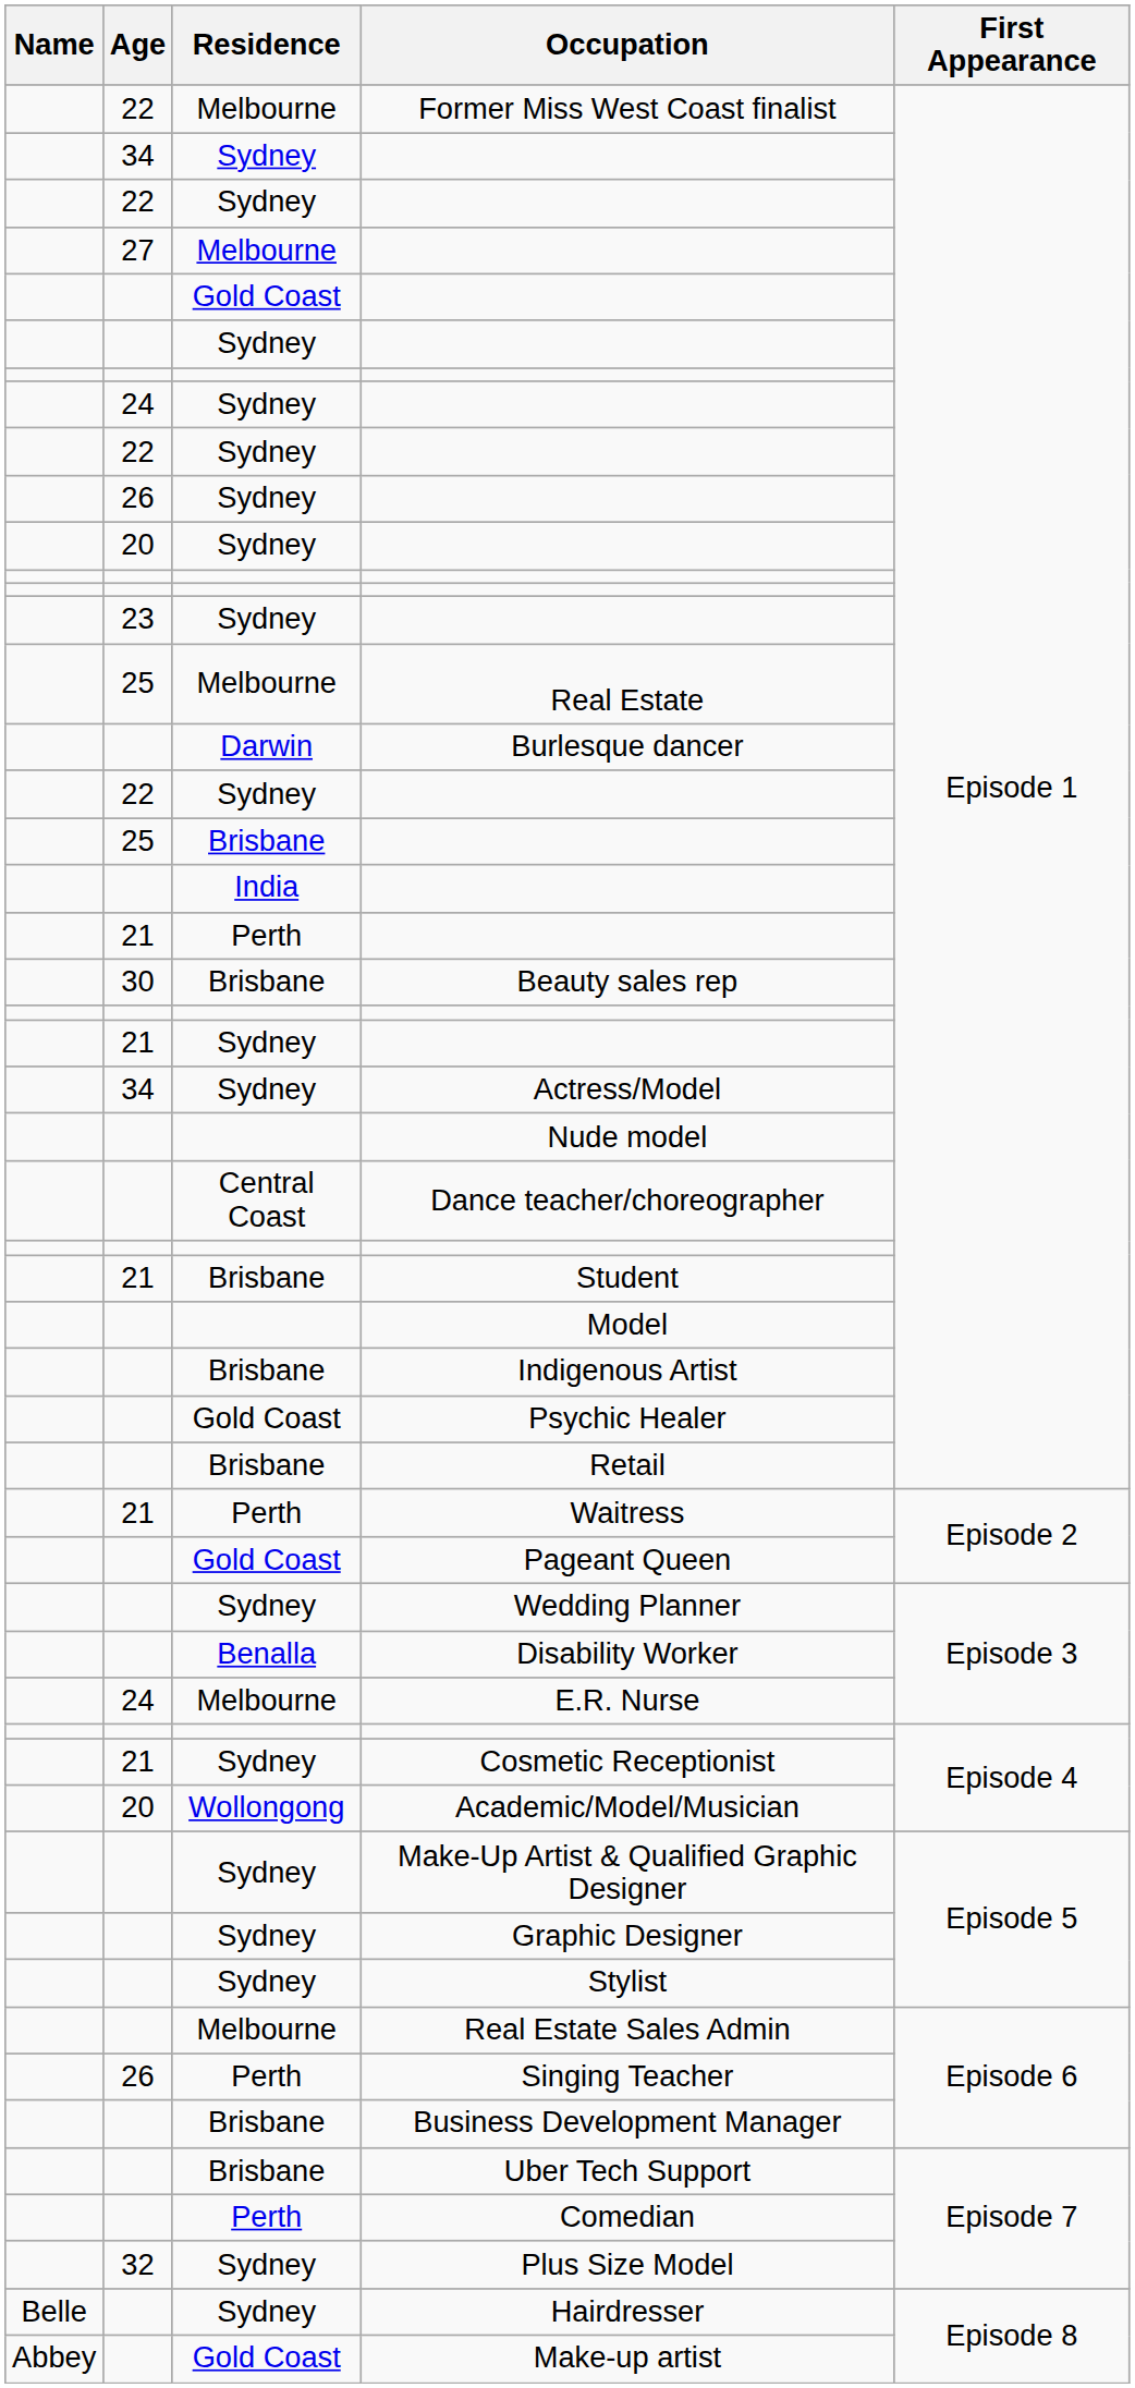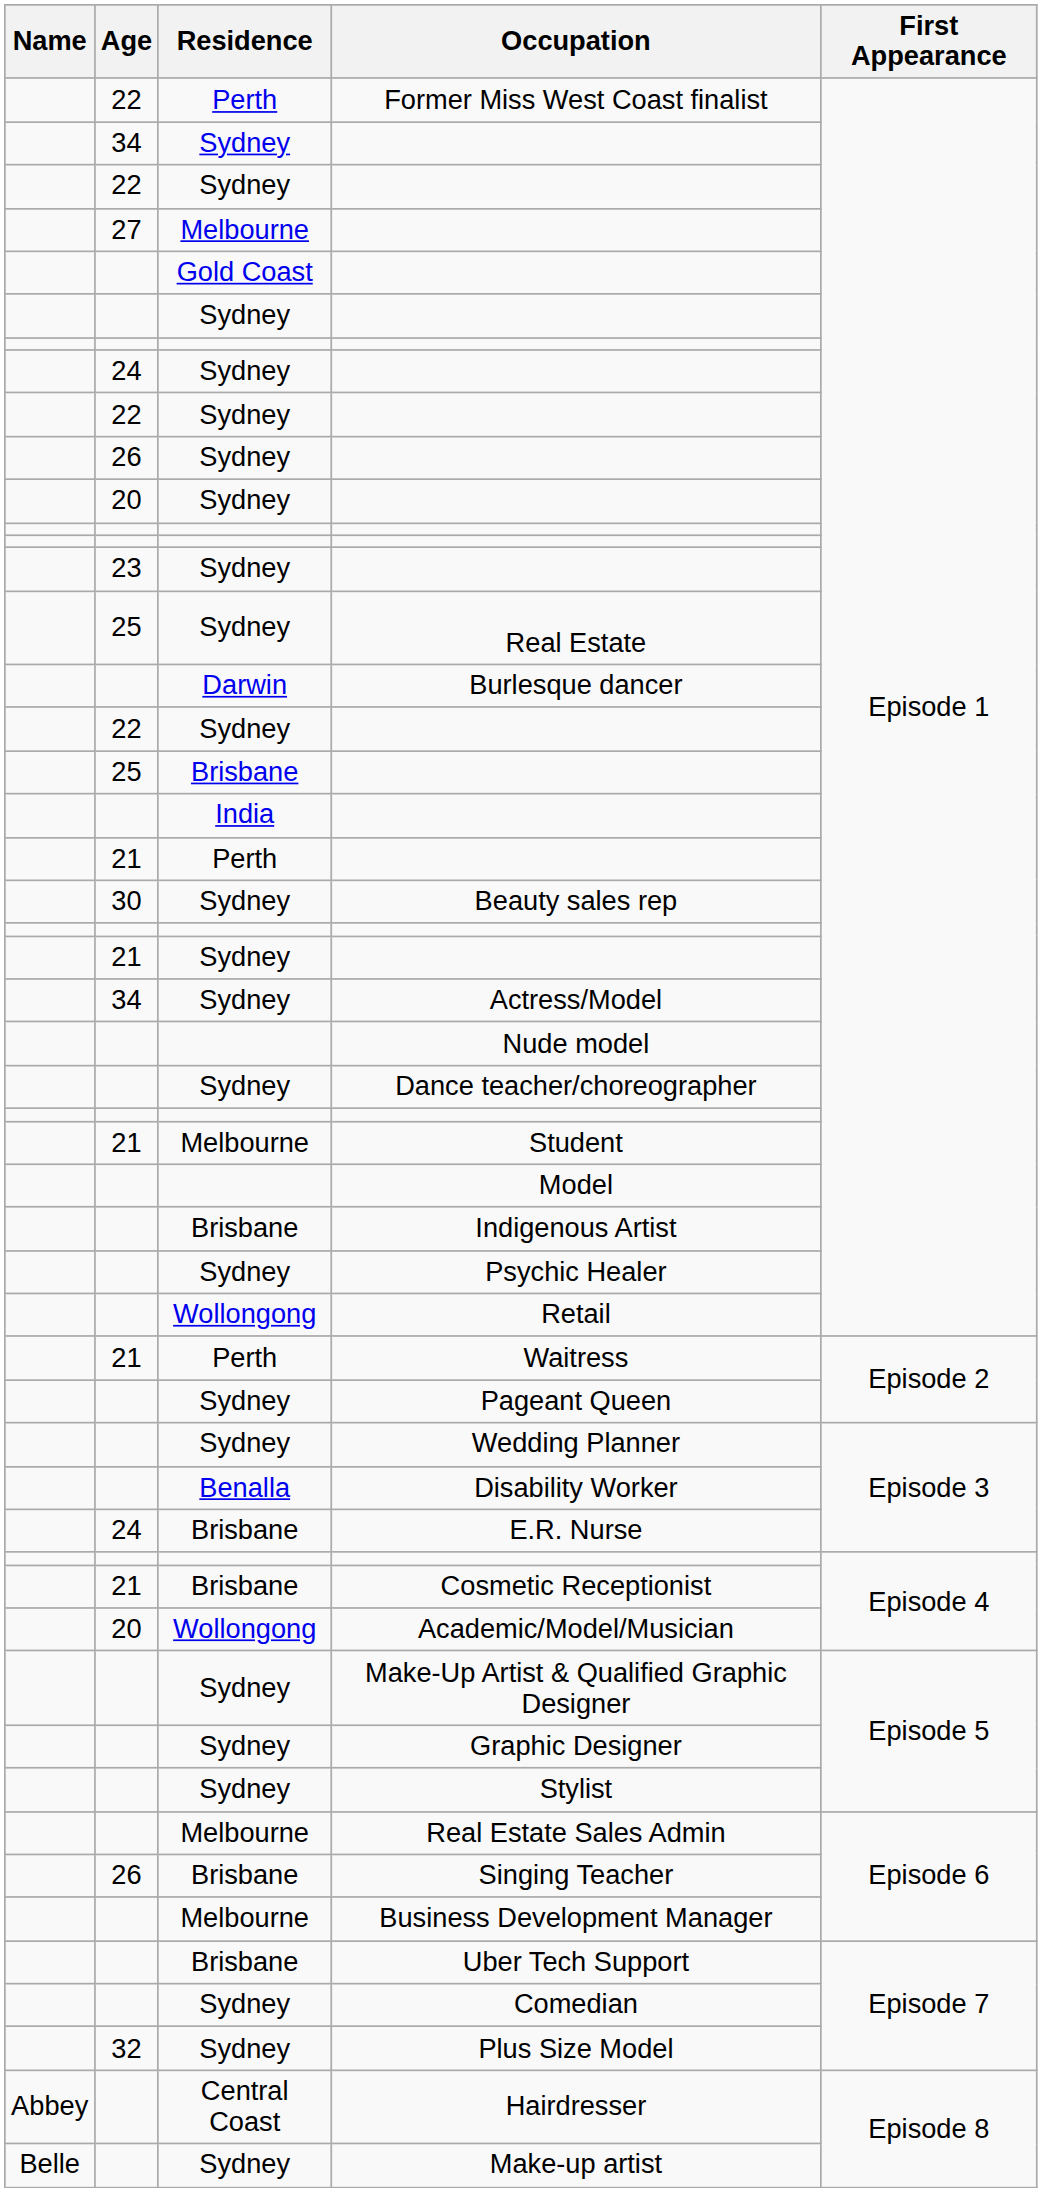Former Miss West Coast finalist | Residence: Melbourne -> Perth
Real Estate | Residence: Melbourne -> Sydney
Beauty sales rep | Residence: Brisbane -> Sydney
Dance teacher/choreographer | Residence: Central Coast -> Sydney
Student | Residence: Brisbane -> Melbourne
Psychic Healer | Residence: Gold Coast -> Sydney
Retail | Residence: Brisbane -> Wollongong
Pageant Queen | Residence: Gold Coast -> Sydney
E.R. Nurse | Residence: Melbourne -> Brisbane
Cosmetic Receptionist | Residence: Sydney -> Brisbane
Singing Teacher | Residence: Perth -> Brisbane
Business Development Manager | Residence: Brisbane -> Melbourne
Comedian | Residence: Perth -> Sydney
Hairdresser | Name: Belle -> Abbey
Hairdresser | Residence: Sydney -> Central Coast
Make-up artist | Name: Abbey -> Belle
Make-up artist | Residence: Gold Coast -> Sydney
